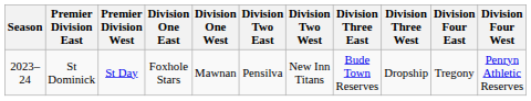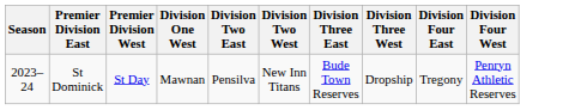- column: Division One East | Foxhole Stars
